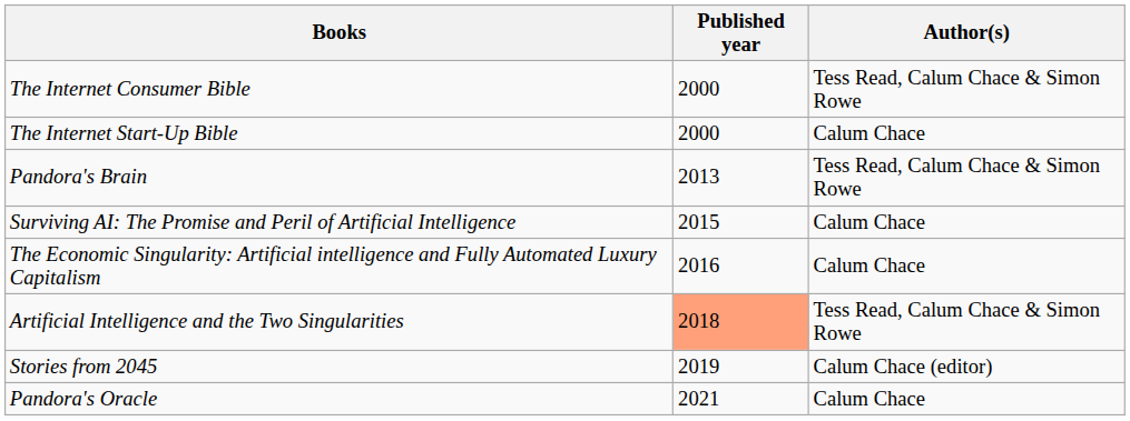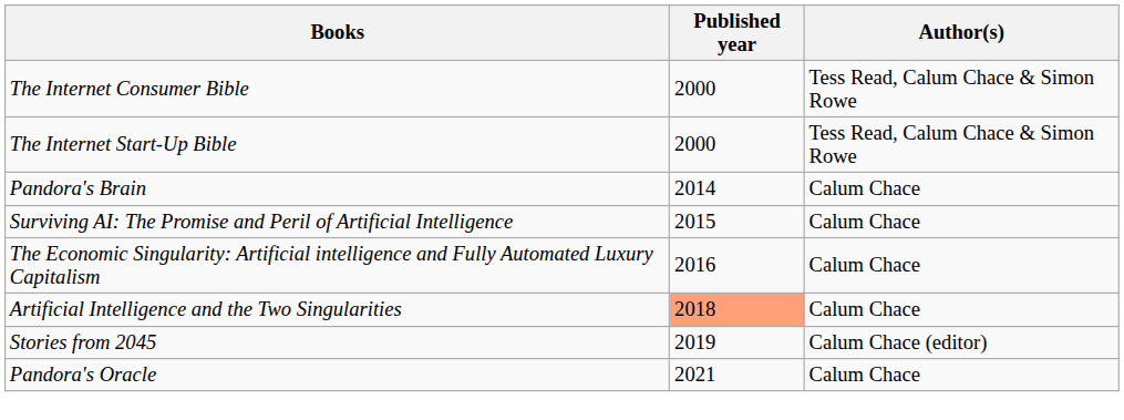The Internet Start-Up Bible | Author(s): Calum Chace -> Tess Read, Calum Chace & Simon Rowe
Pandora's Brain | Published year: 2013 -> 2014
Pandora's Brain | Author(s): Tess Read, Calum Chace & Simon Rowe -> Calum Chace
Artificial Intelligence and the Two Singularities | Author(s): Tess Read, Calum Chace & Simon Rowe -> Calum Chace
